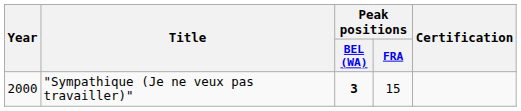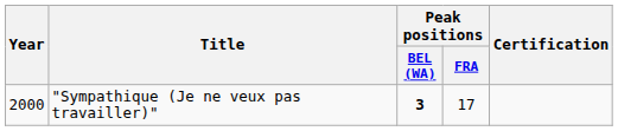"Sympathique (Je ne veux pas travailler)" | Peak positions / FRA: 15 -> 17
